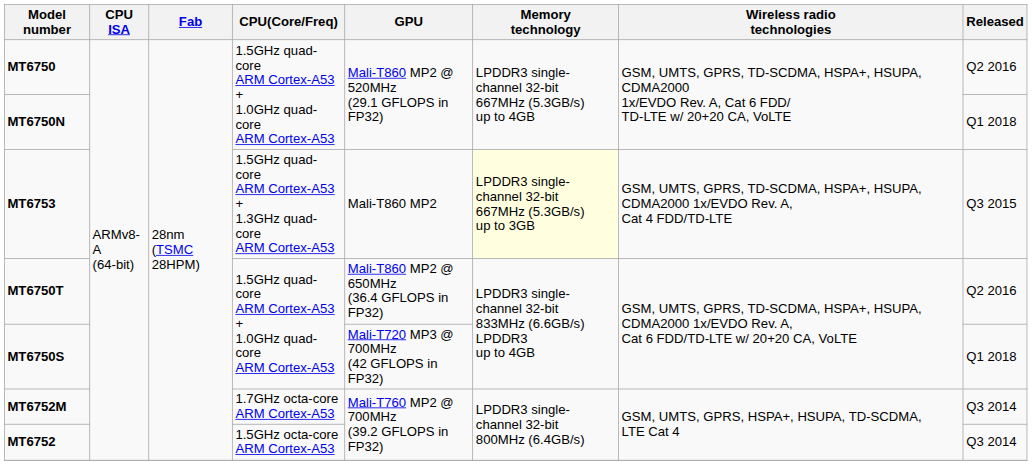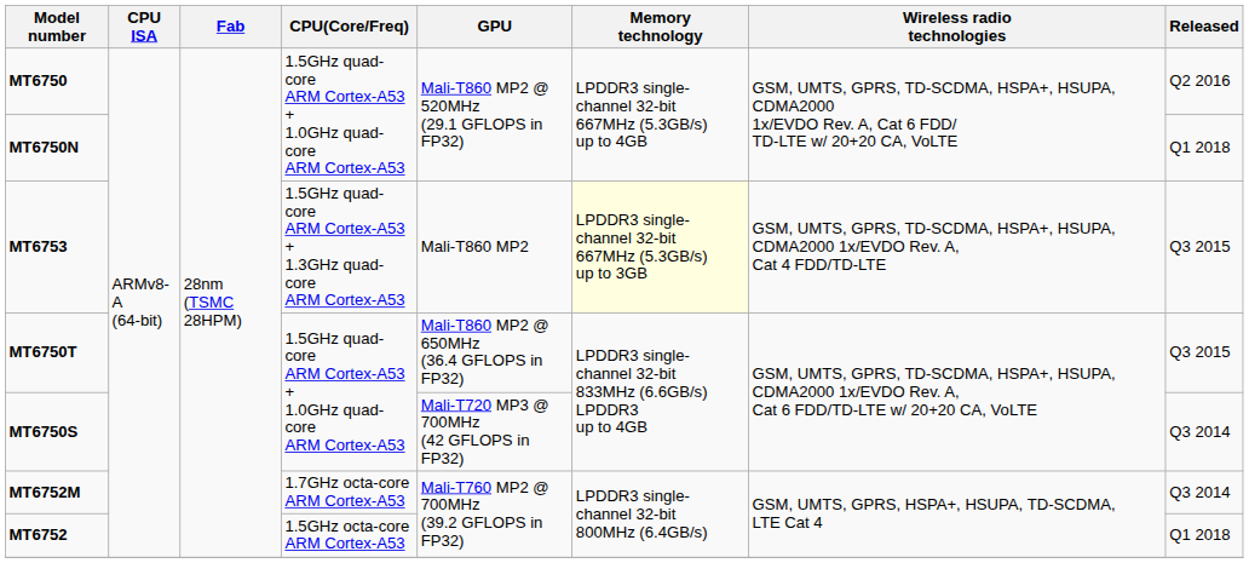MT6750T | Released: Q2 2016 -> Q3 2015
MT6750S | Released: Q1 2018 -> Q3 2014
MT6752 | Released: Q3 2014 -> Q1 2018
